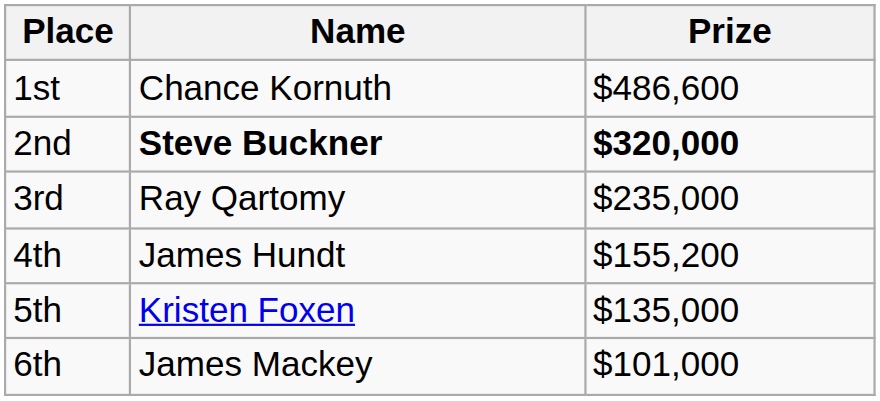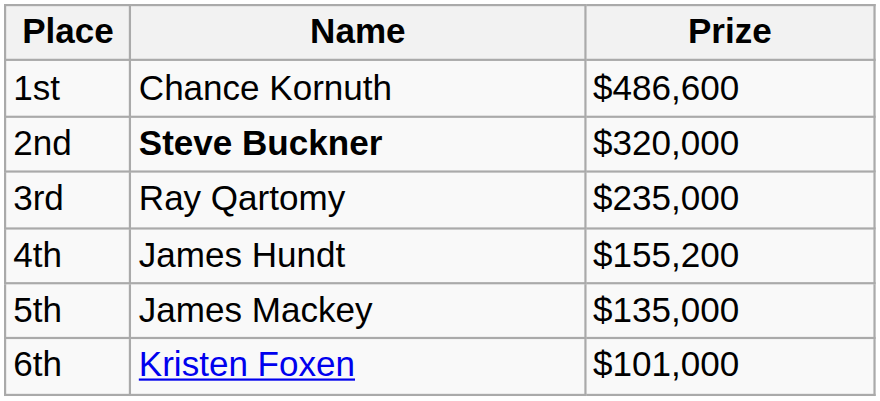2nd | Prize: bold -> normal
5th | Name: Kristen Foxen -> James Mackey
6th | Name: James Mackey -> Kristen Foxen
